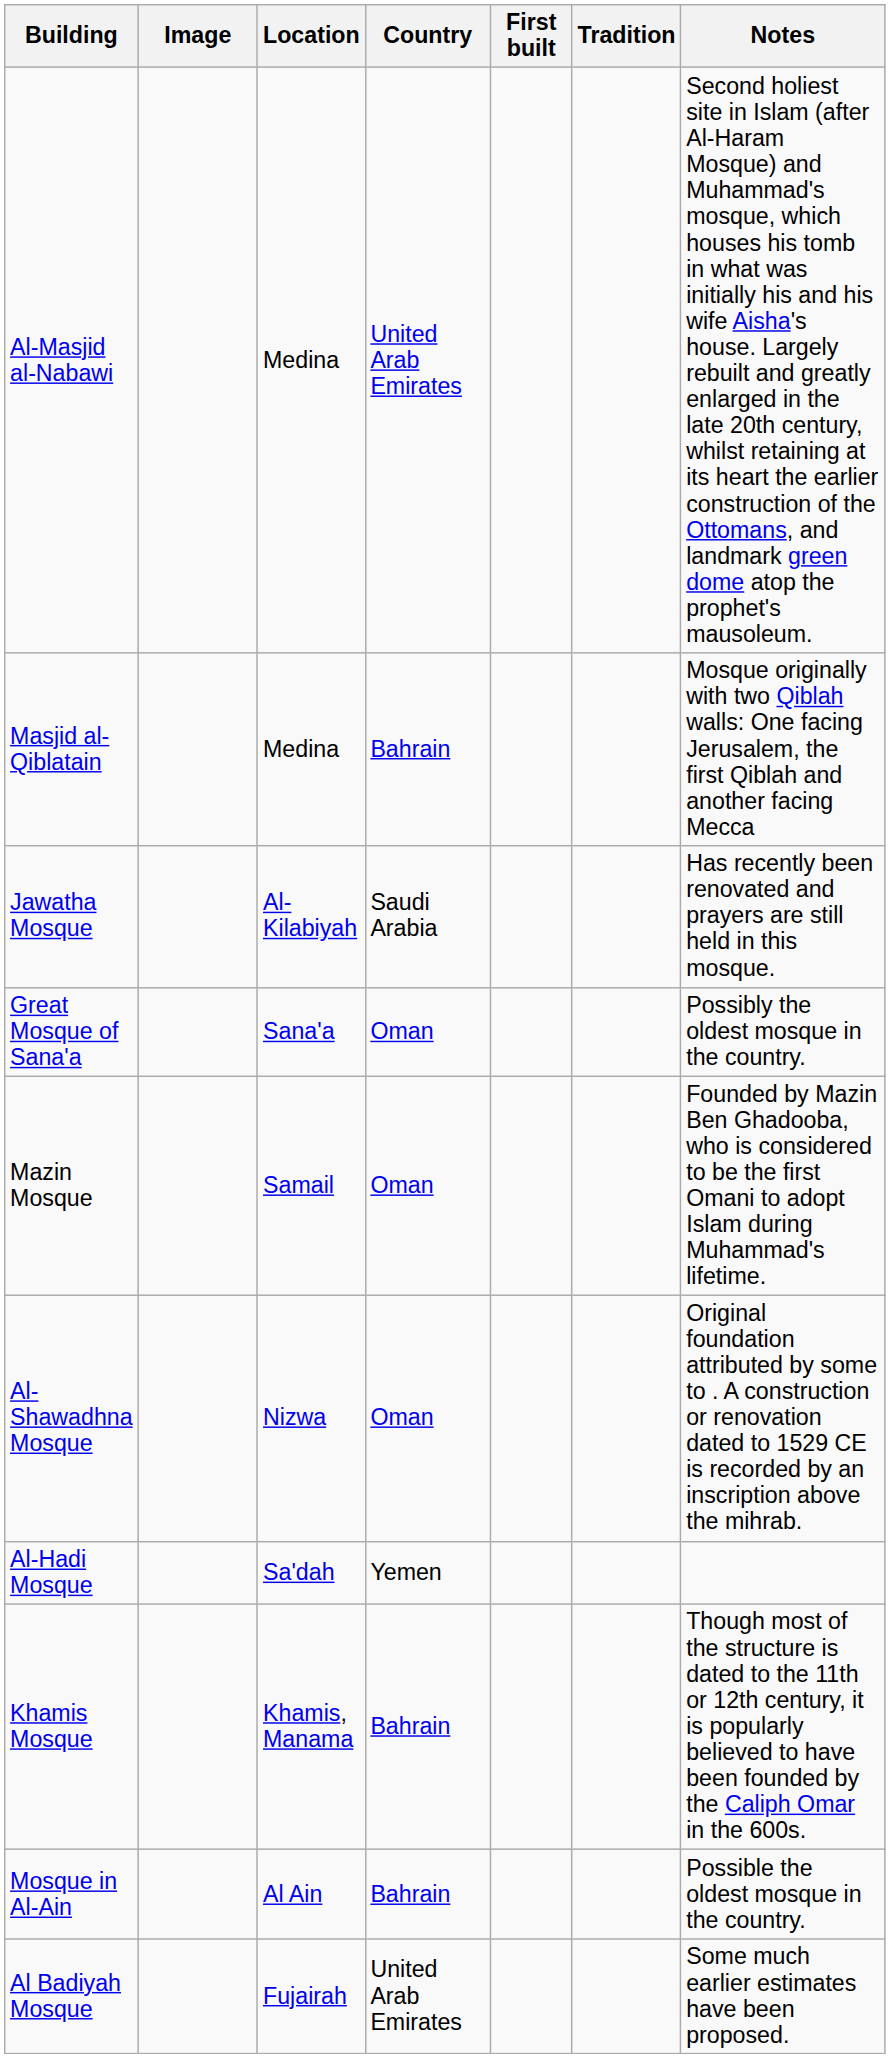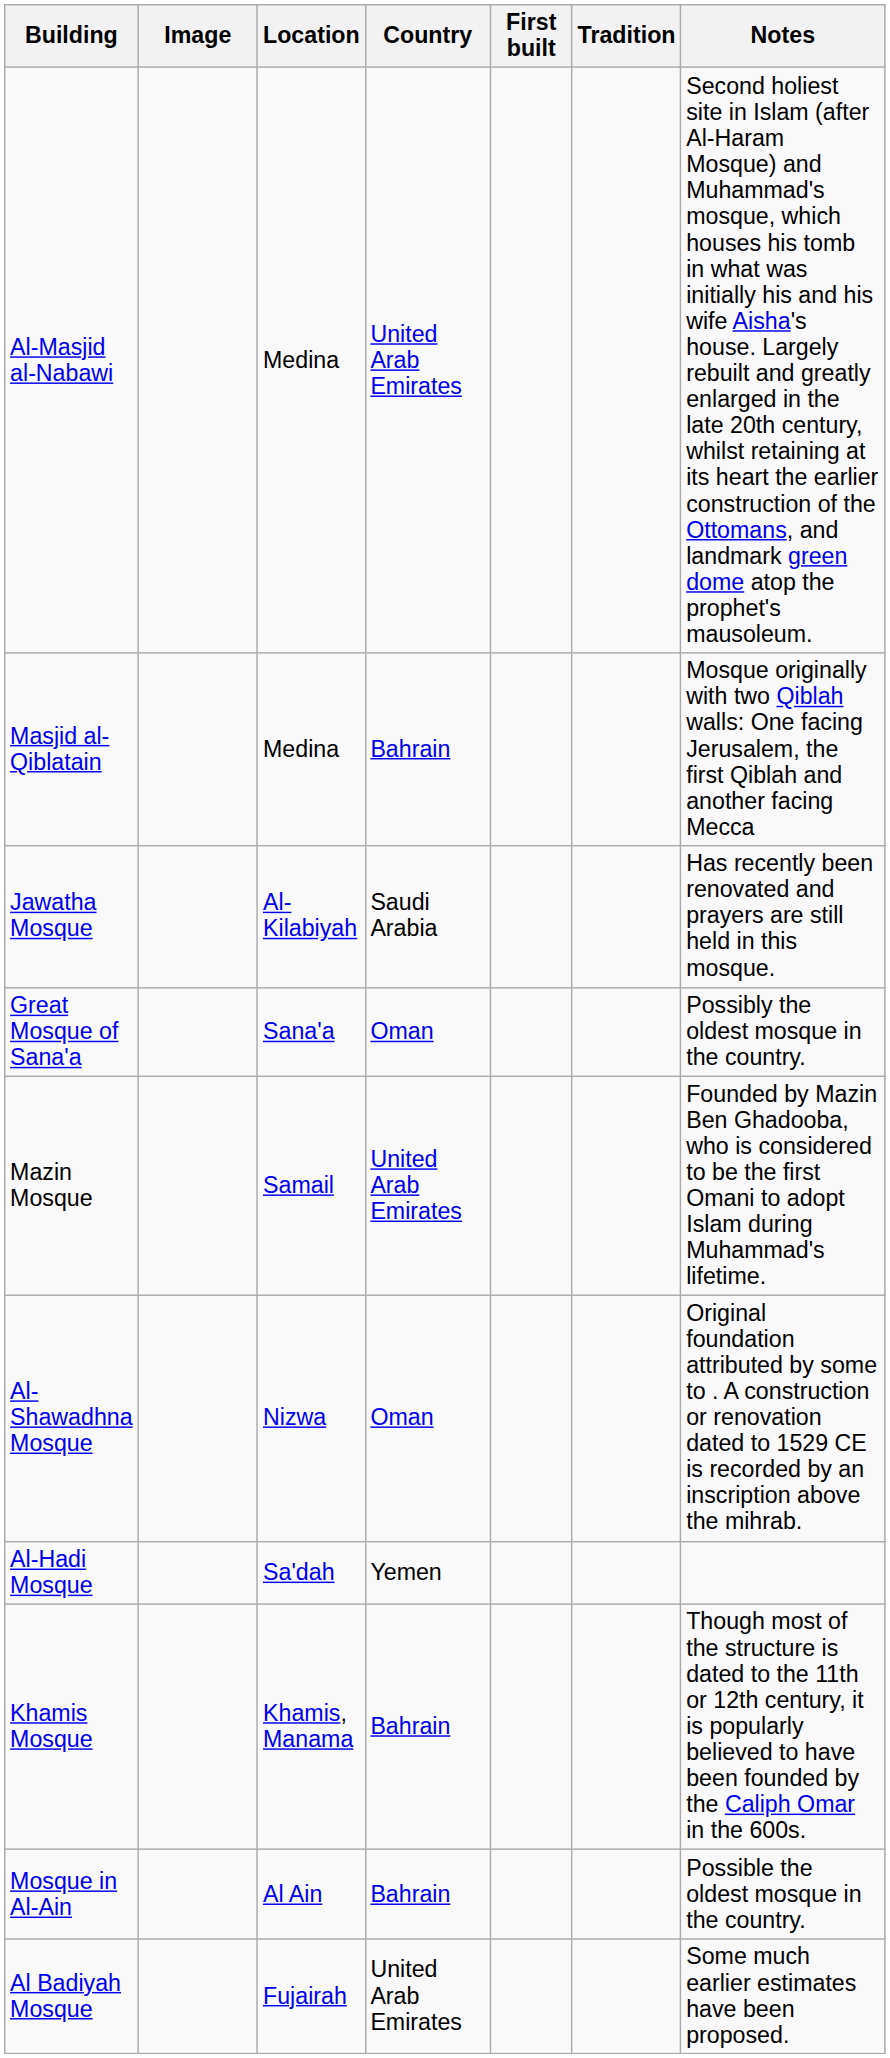Mazin Mosque | Country: Oman -> United Arab Emirates
